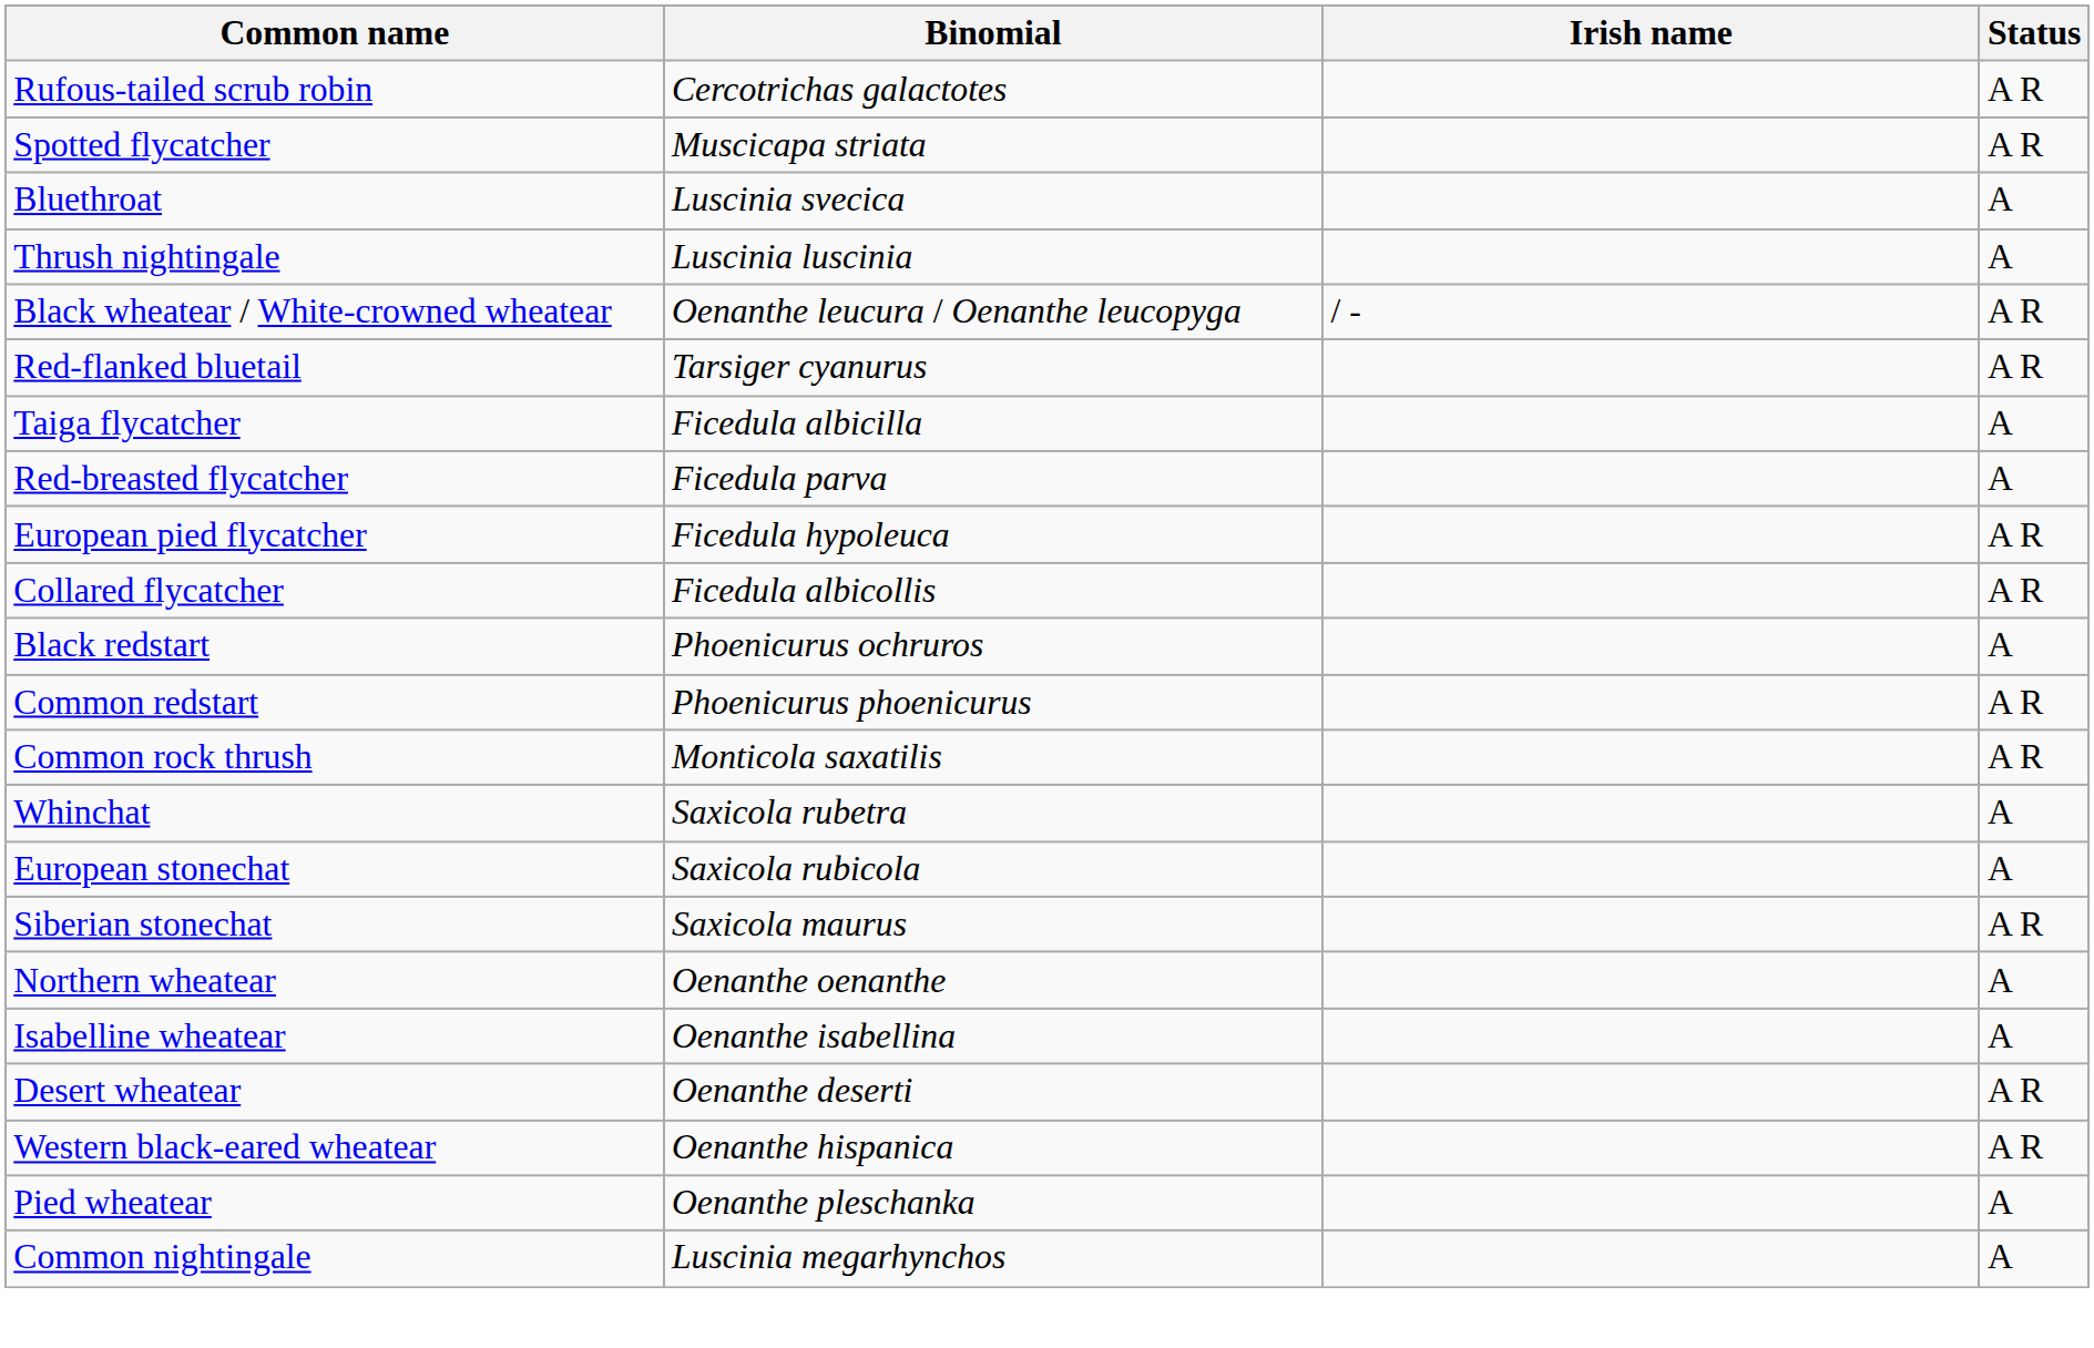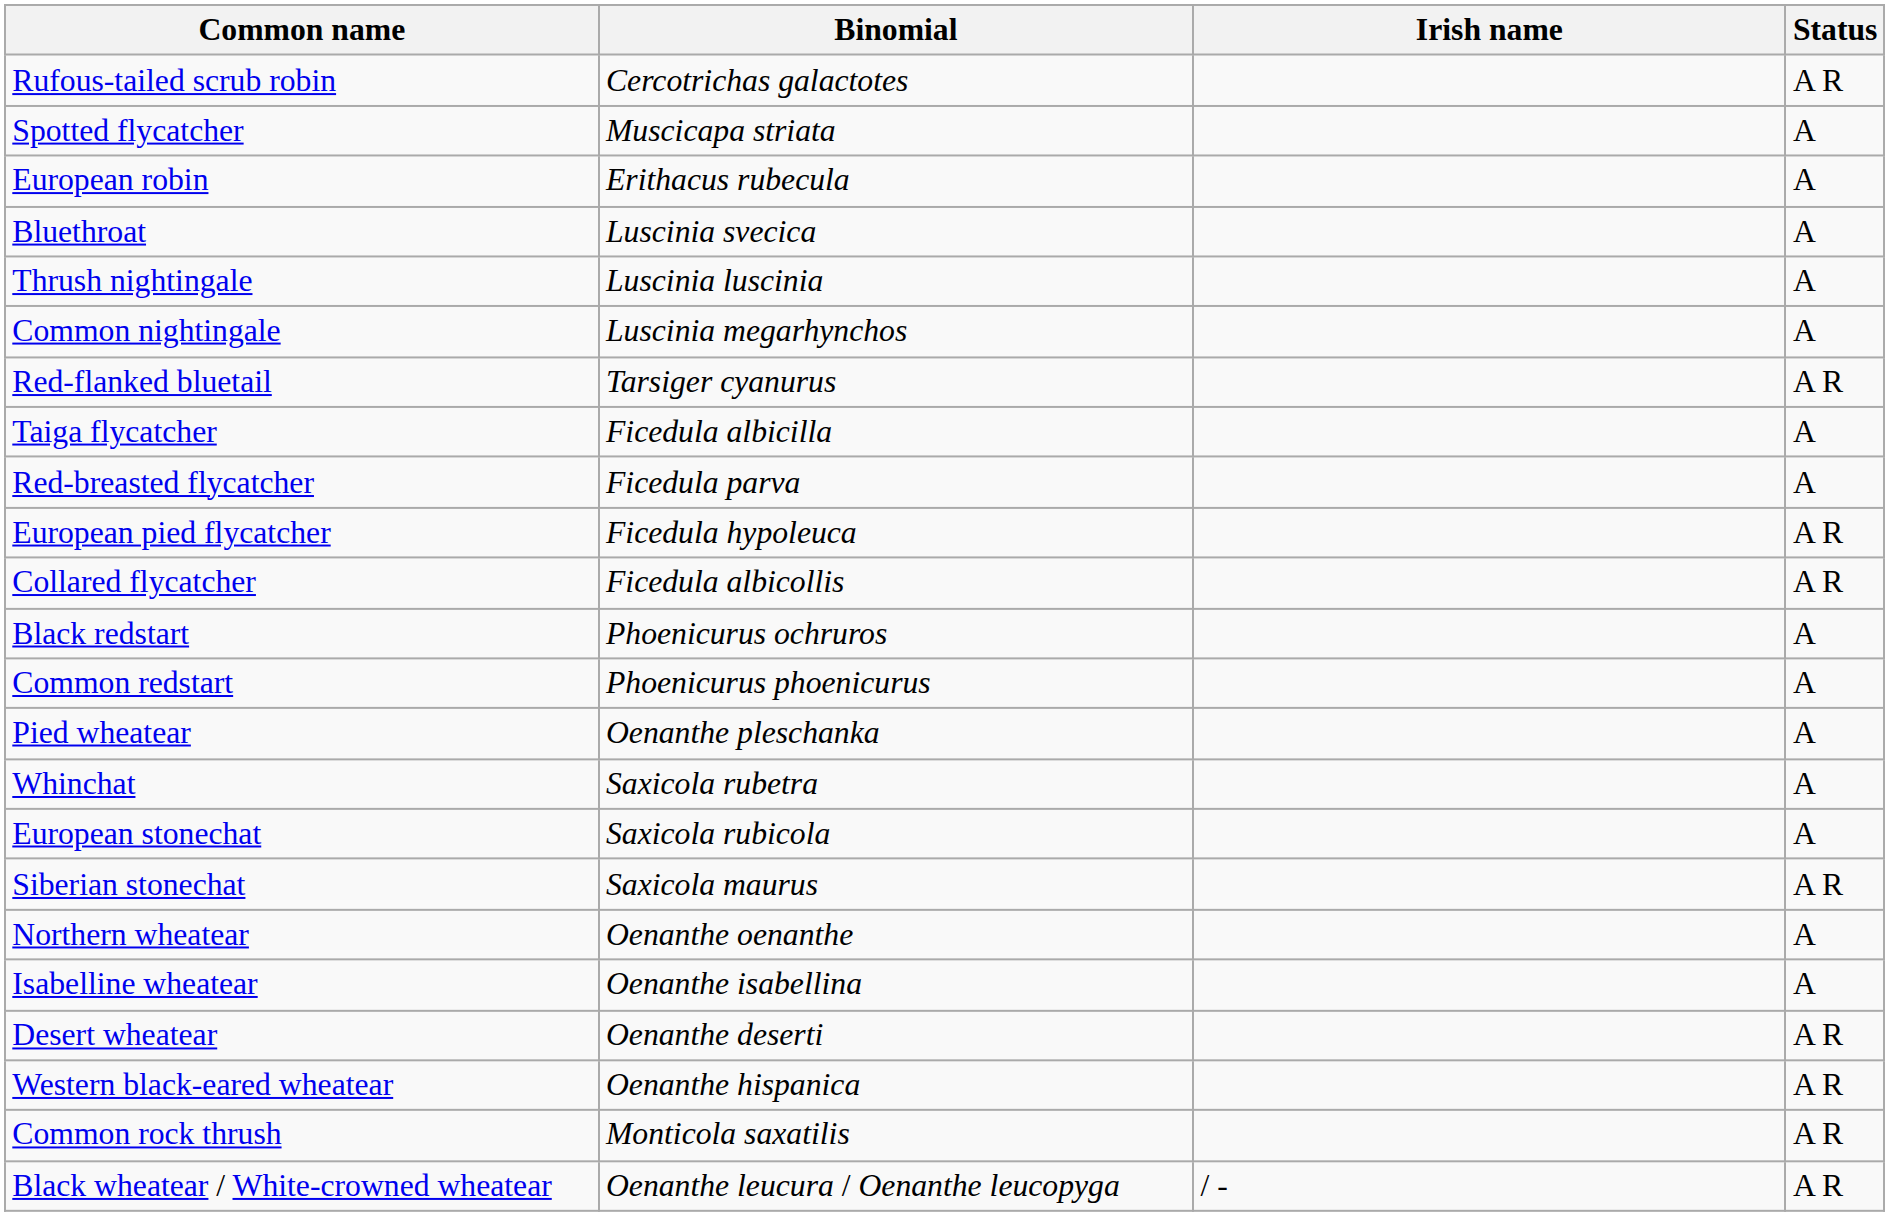Spotted flycatcher | Status: A R -> A
+ row: European robin | Erithacus rubecula | A
rows swapped: Common nightingale <-> Black wheatear / White-crowned wheatear
Common redstart | Status: A R -> A
rows swapped: Common rock thrush <-> Pied wheatear
